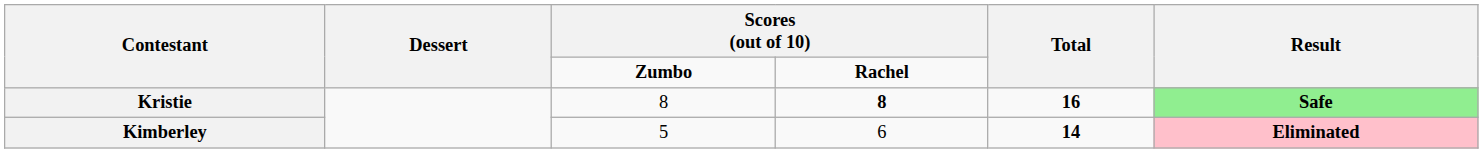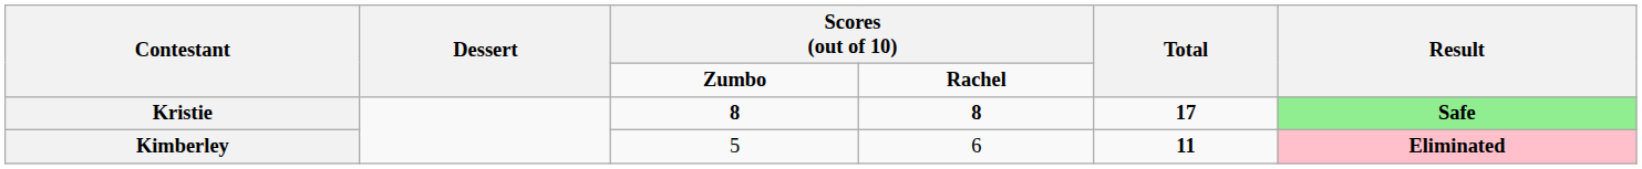Kristie | column 3: normal -> bold
Kristie | Total: 16 -> 17
Kimberley | Total: 14 -> 11
